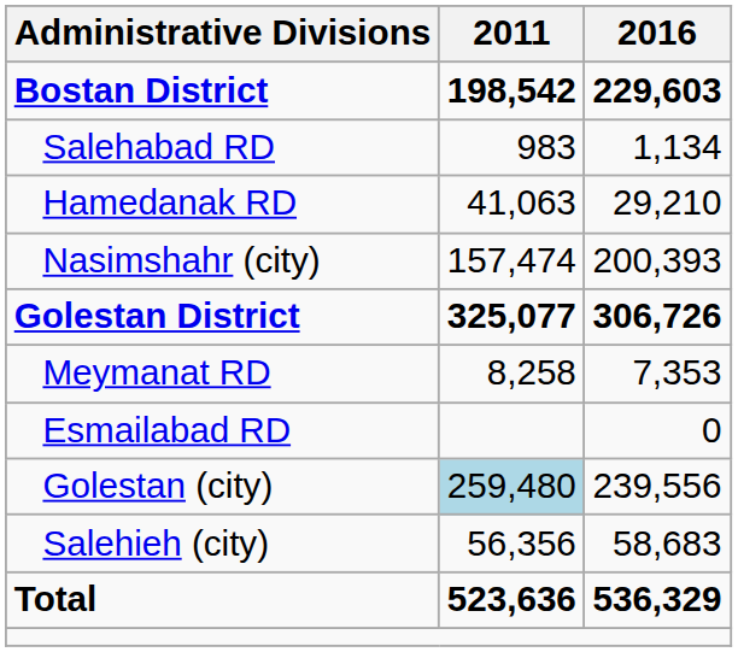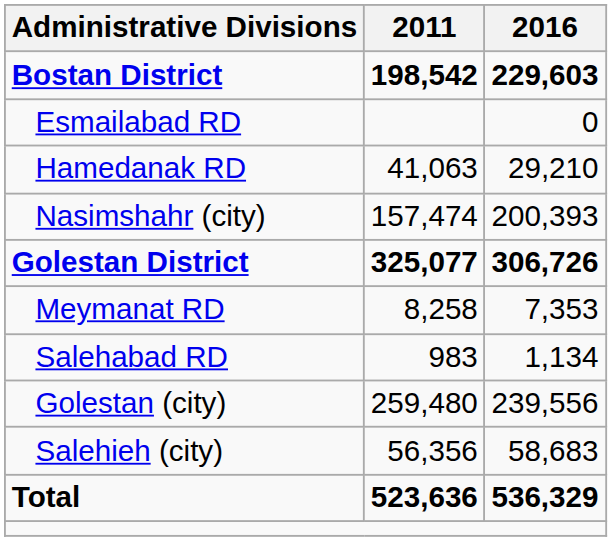rows swapped: Esmailabad RD <-> Salehabad RD
Golestan (city) | 2011: lightblue background -> no background
